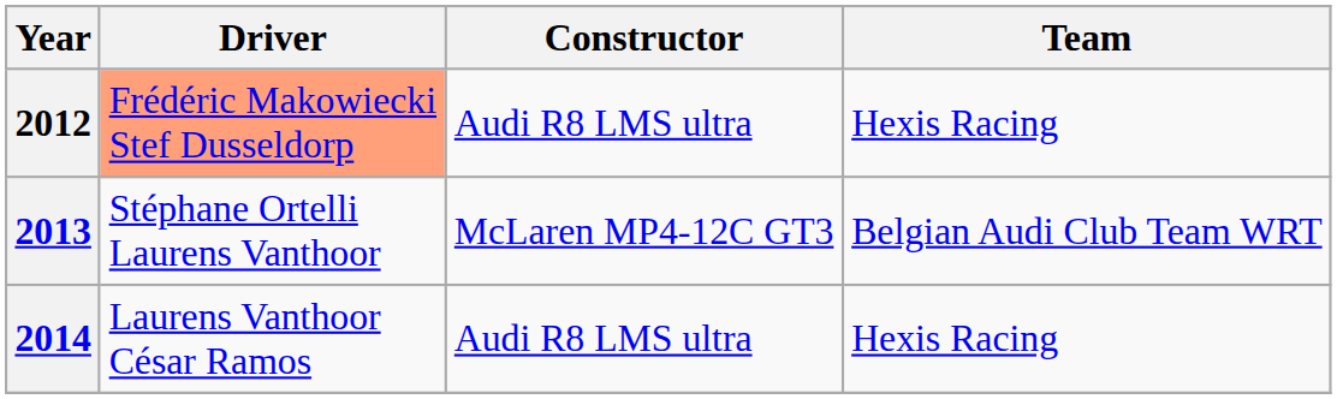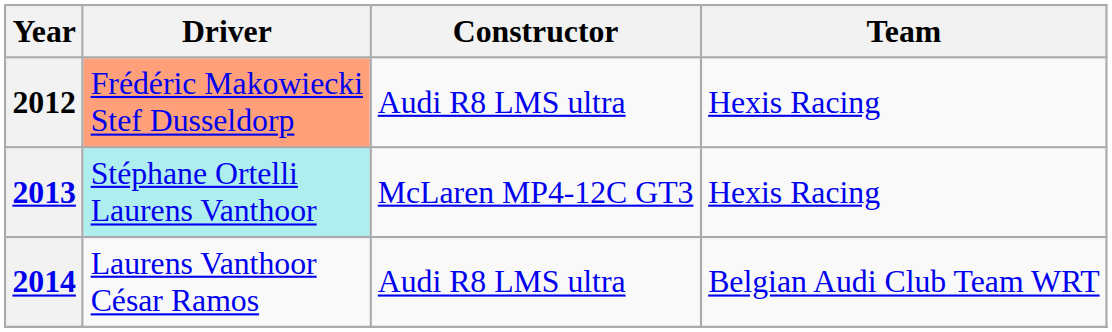2013 | Driver: no background -> paleturquoise background
2013 | Team: Belgian Audi Club Team WRT -> Hexis Racing
2014 | Team: Hexis Racing -> Belgian Audi Club Team WRT
